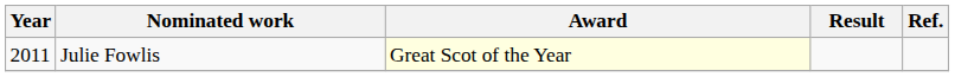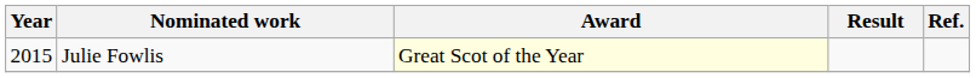Julie Fowlis | Year: 2011 -> 2015
